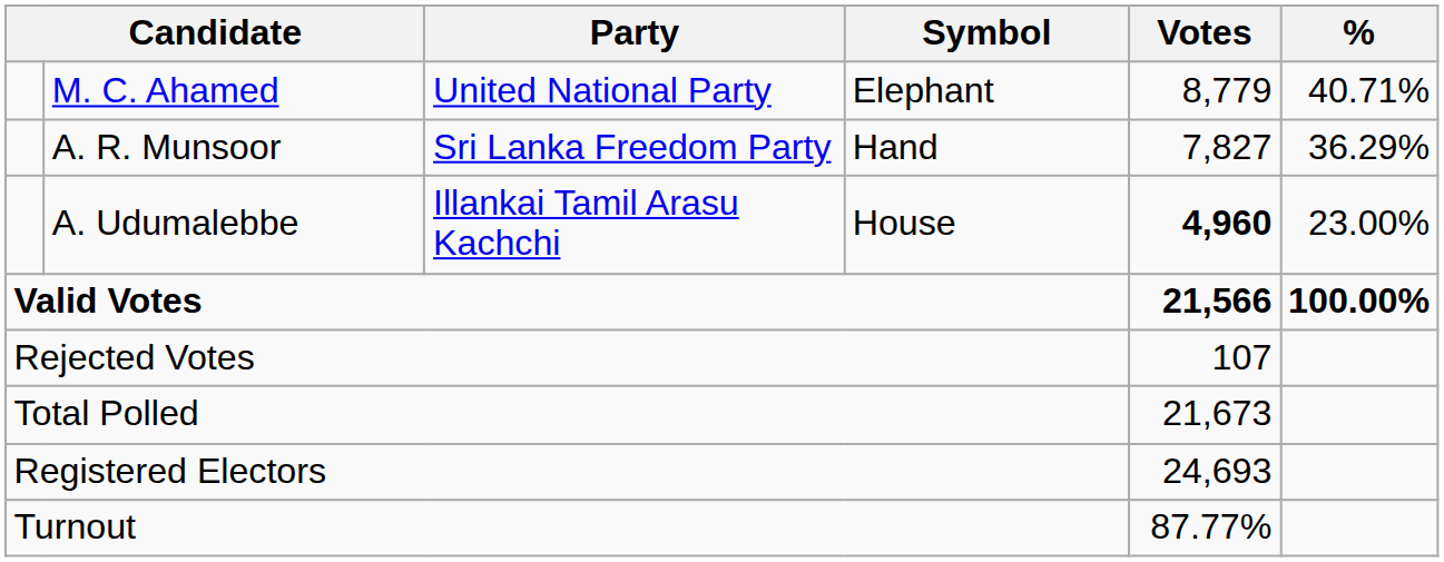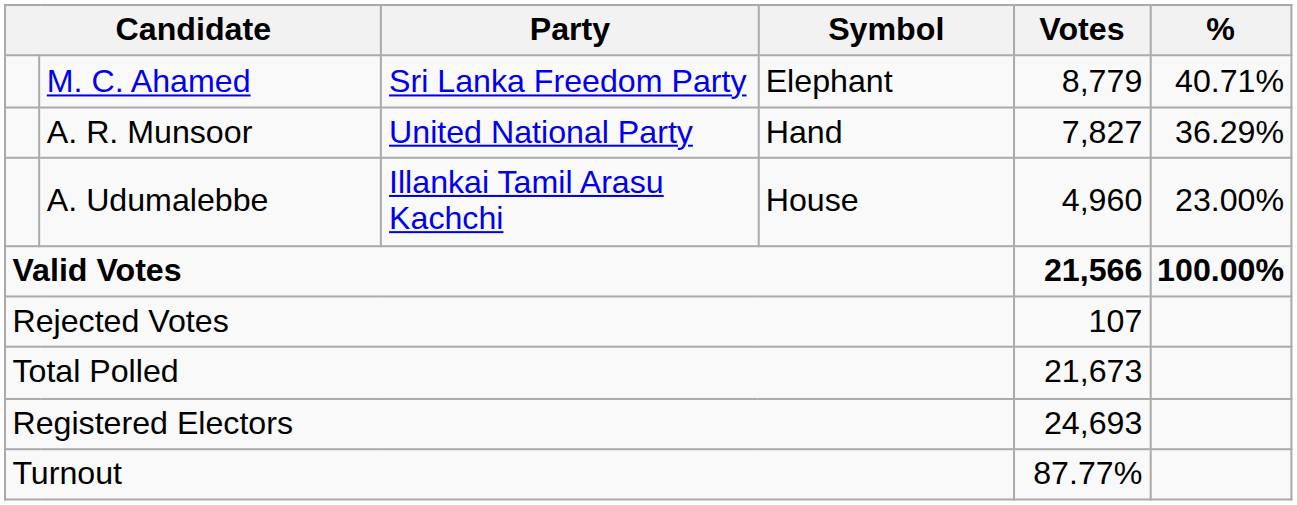M. C. Ahamed | Party: United National Party -> Sri Lanka Freedom Party
A. R. Munsoor | Party: Sri Lanka Freedom Party -> United National Party
A. Udumalebbe | Votes: bold -> normal
